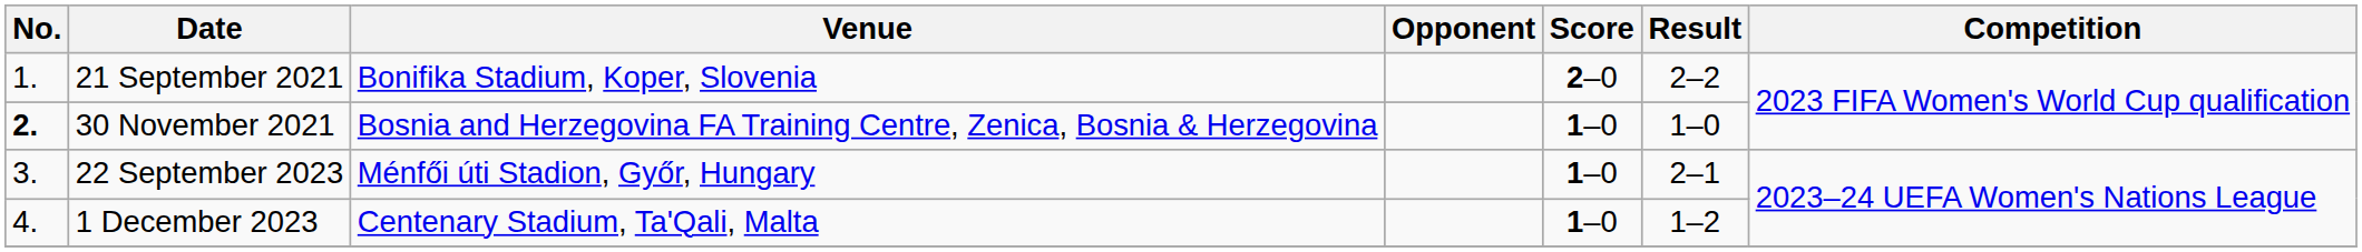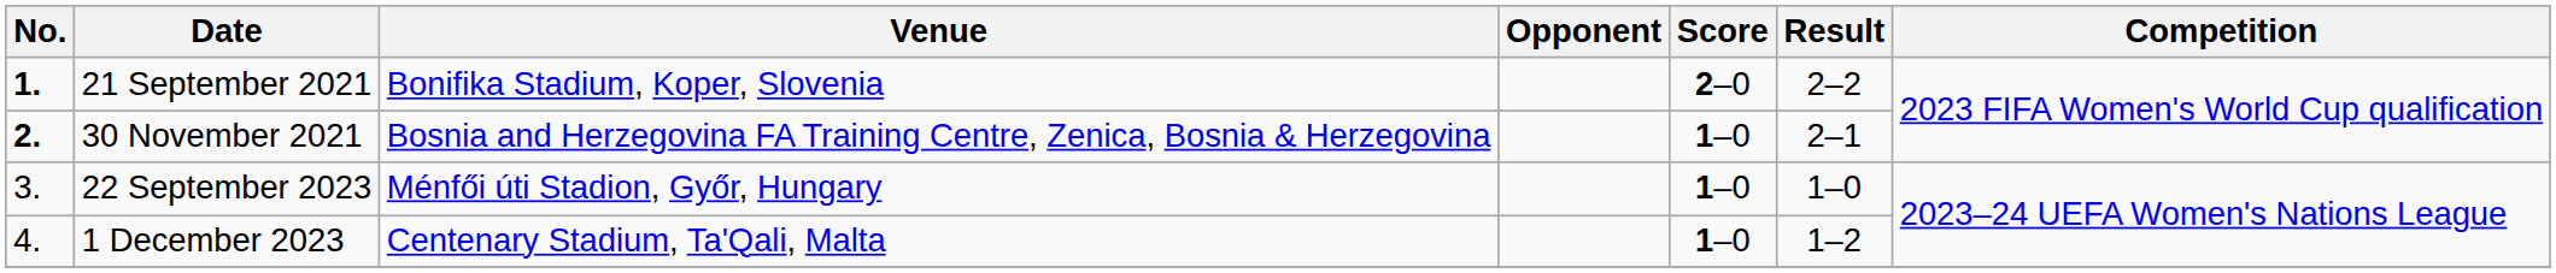21 September 2021 | No.: normal -> bold
30 November 2021 | Result: 1–0 -> 2–1
22 September 2023 | Result: 2–1 -> 1–0
